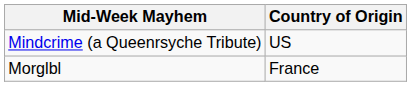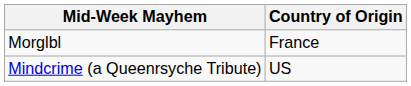rows swapped: Morglbl <-> Mindcrime (a Queenrsyche Tribute)
